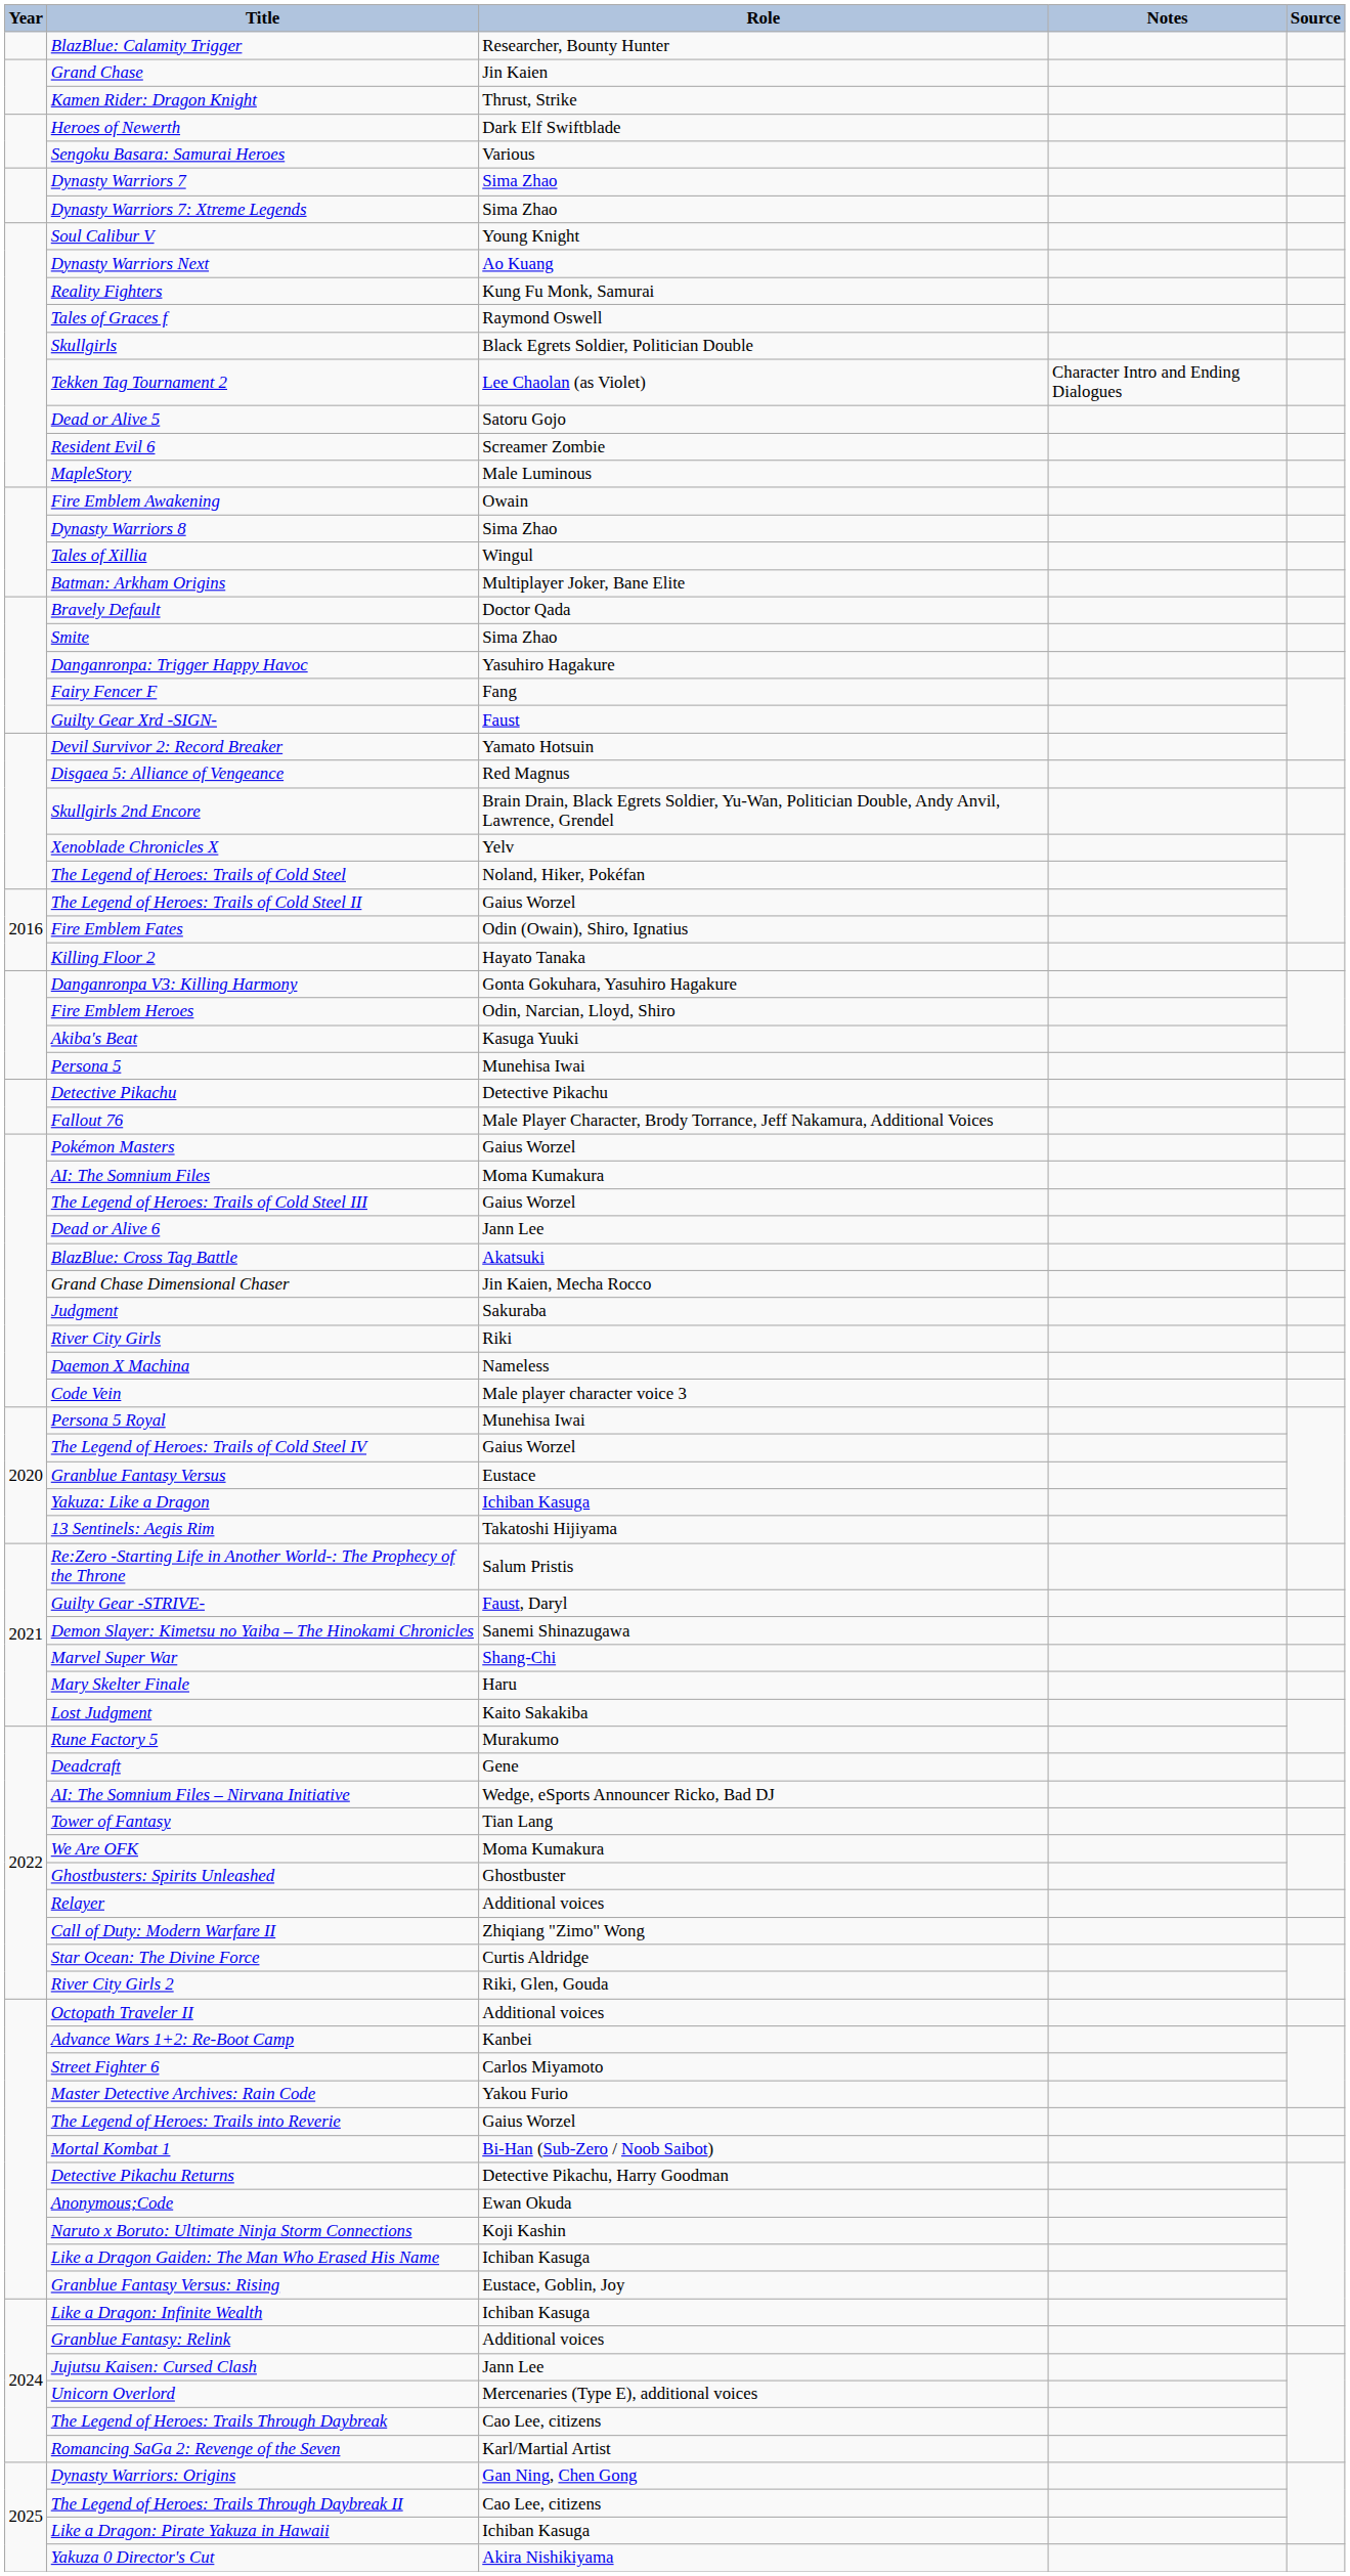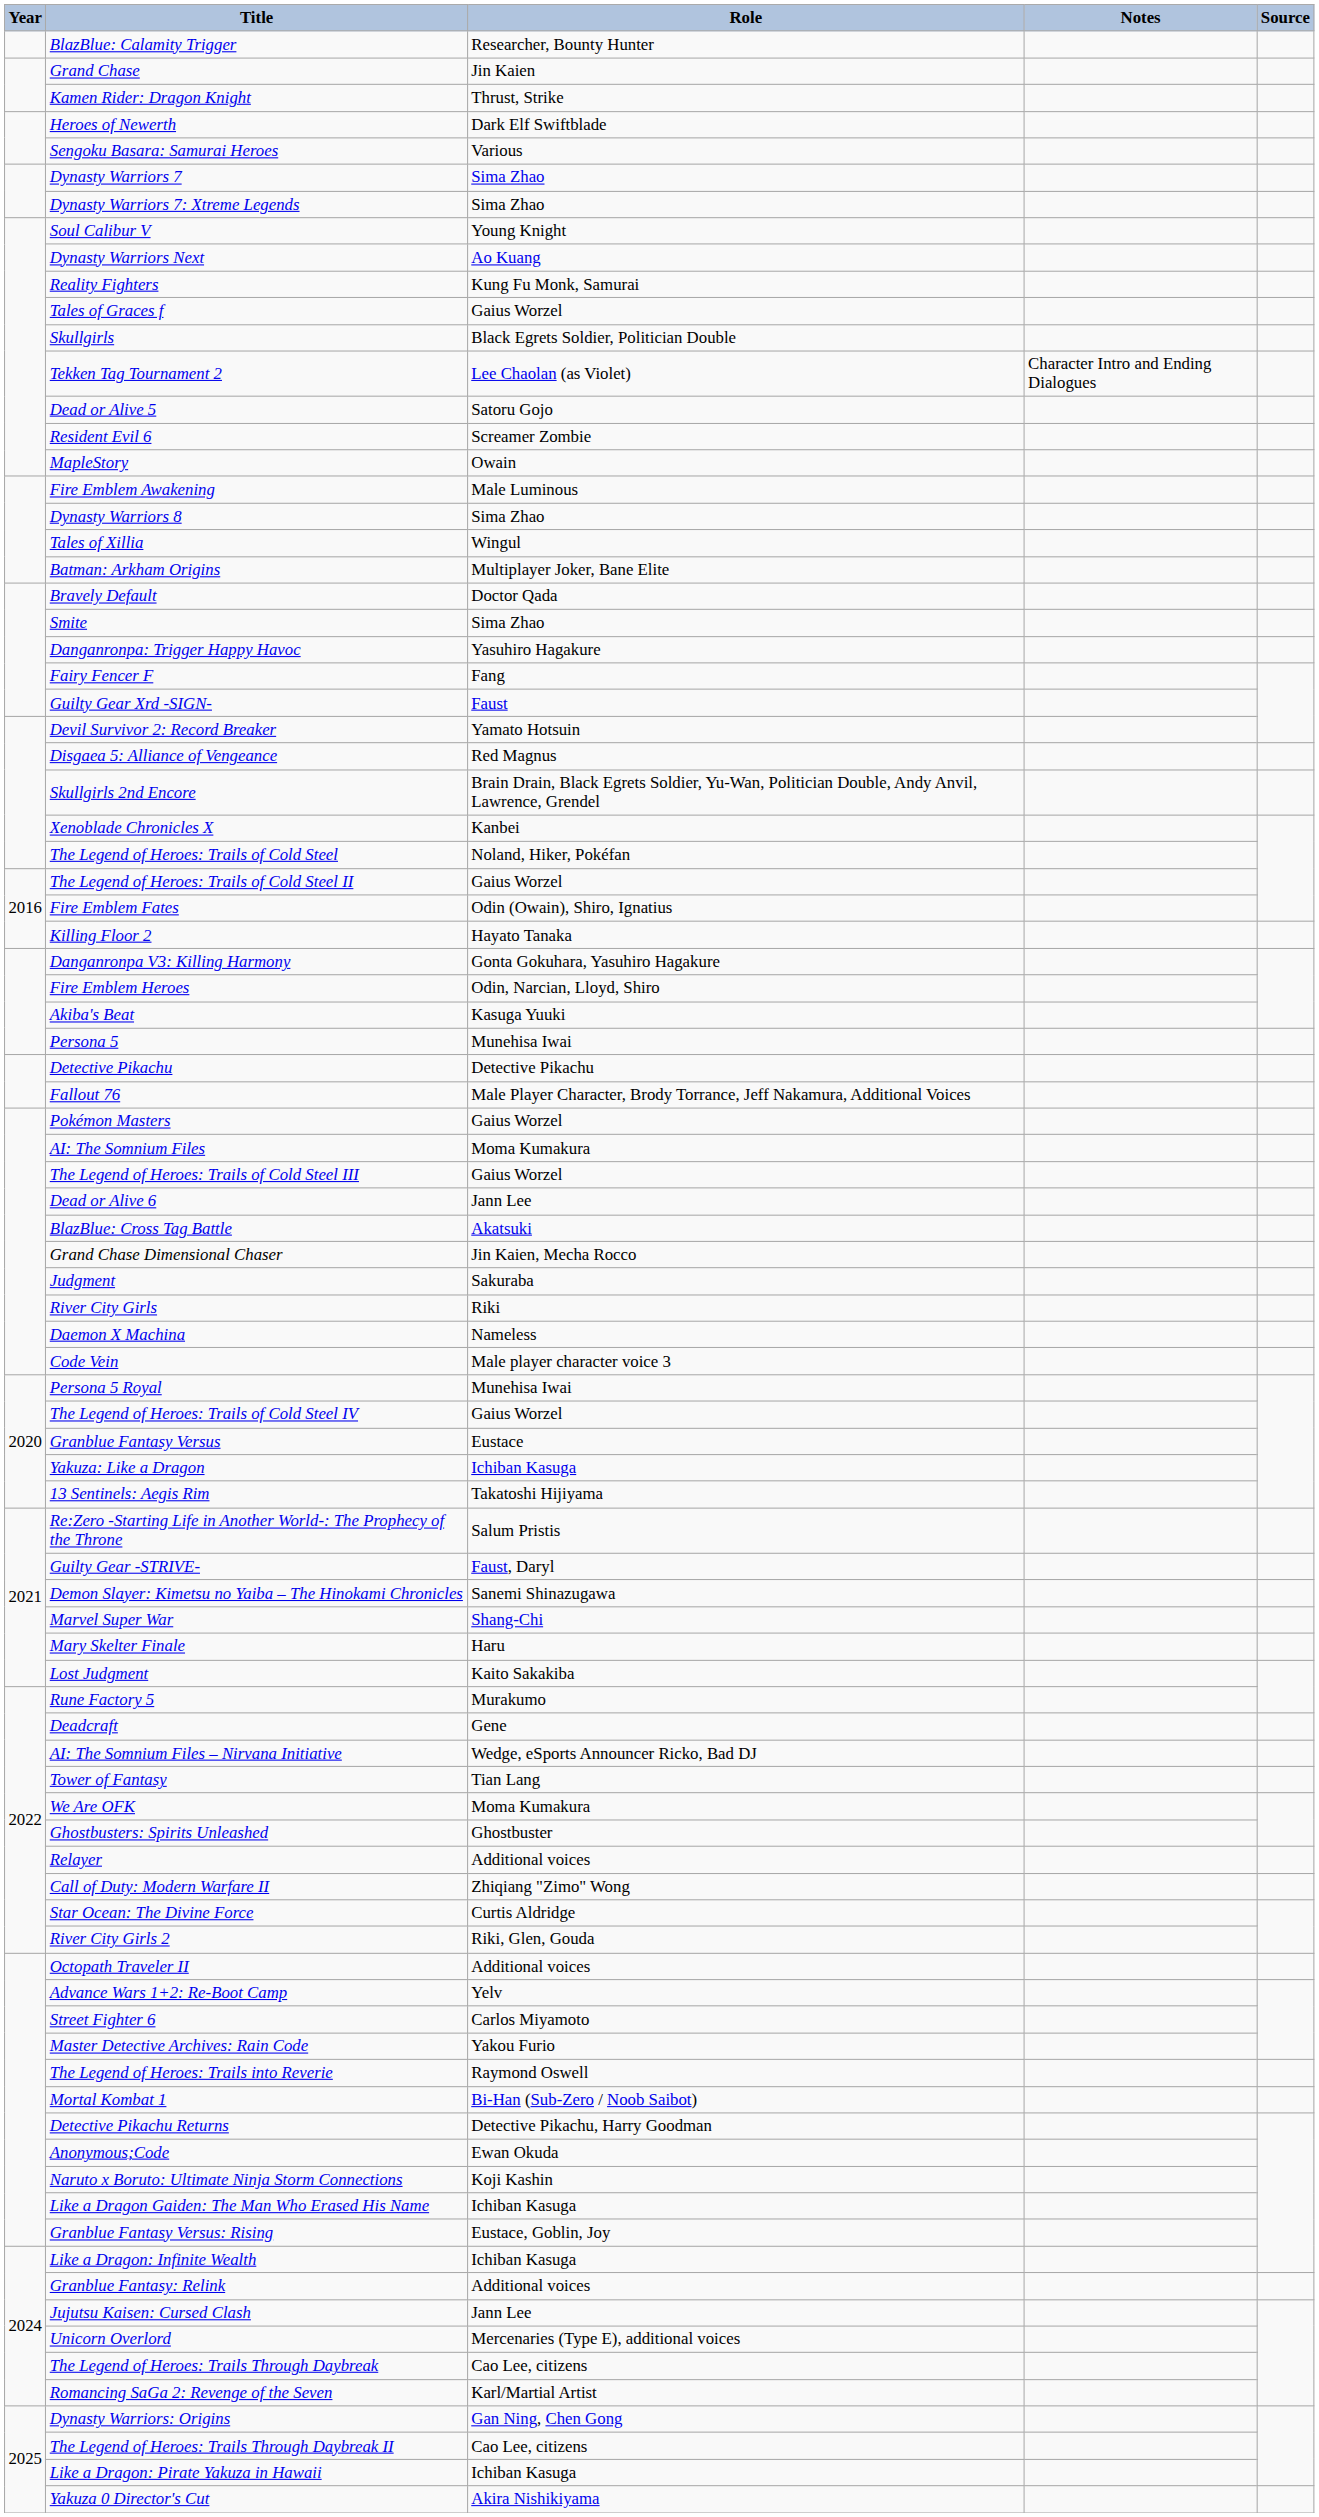Tales of Graces f | Role: Raymond Oswell -> Gaius Worzel
MapleStory | Role: Male Luminous -> Owain
Fire Emblem Awakening | Role: Owain -> Male Luminous
Xenoblade Chronicles X | Role: Yelv -> Kanbei
Advance Wars 1+2: Re-Boot Camp | Role: Kanbei -> Yelv
The Legend of Heroes: Trails into Reverie | Role: Gaius Worzel -> Raymond Oswell
